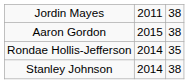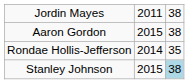Stanley Johnson | column 2: 2014 -> 2015
Stanley Johnson | column 3: no background -> lightblue background
